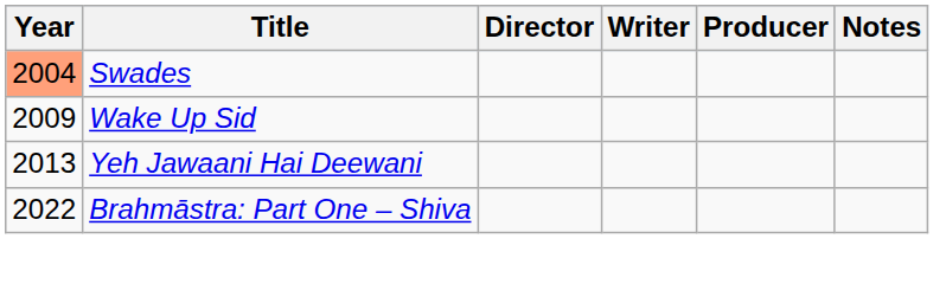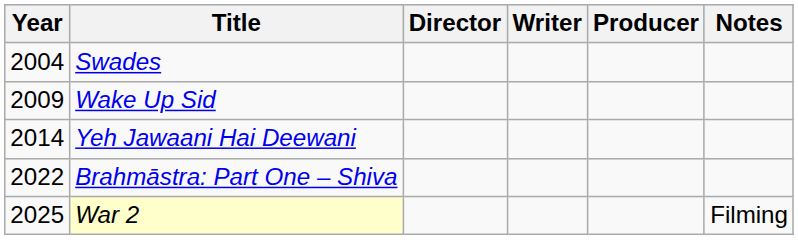Swades | Year: lightsalmon background -> no background
Yeh Jawaani Hai Deewani | Year: 2013 -> 2014
+ row: 2025 | War 2 | Filming
